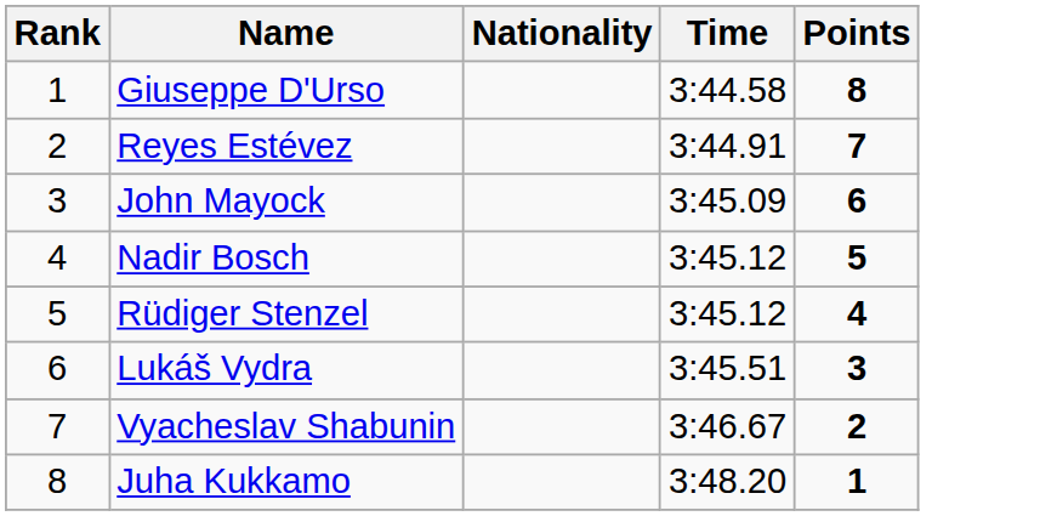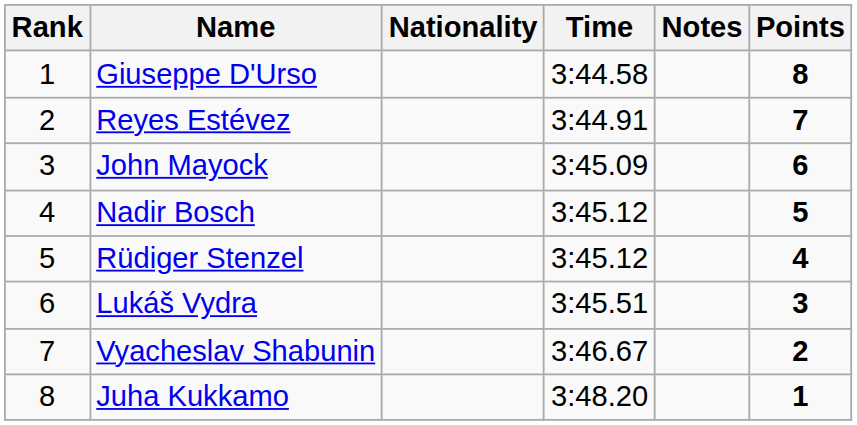+ column: Notes
